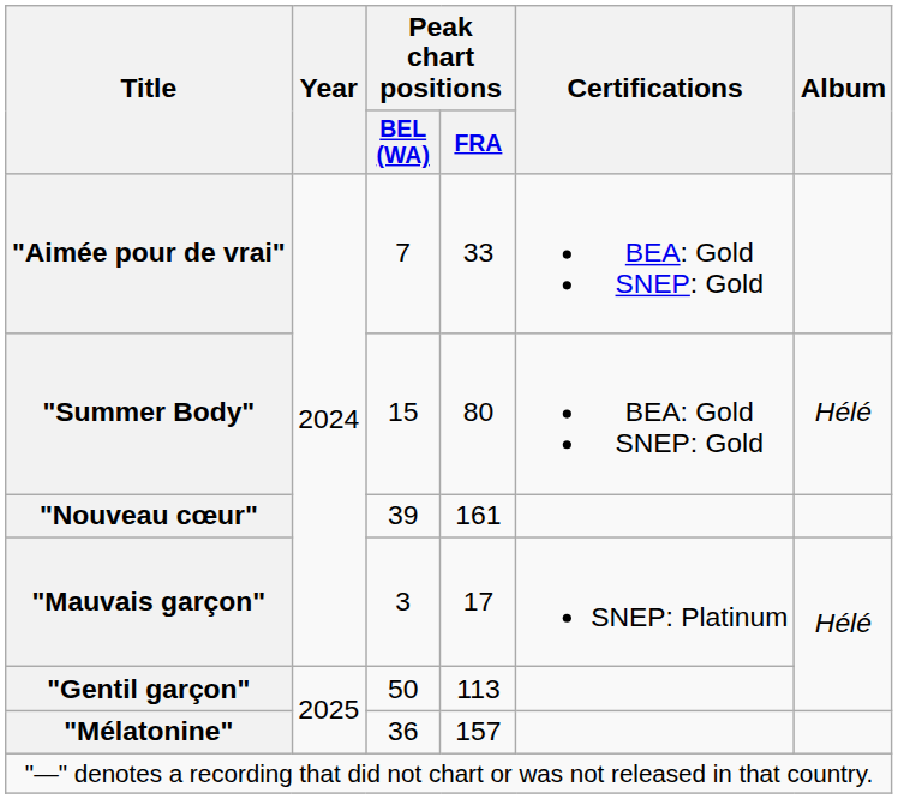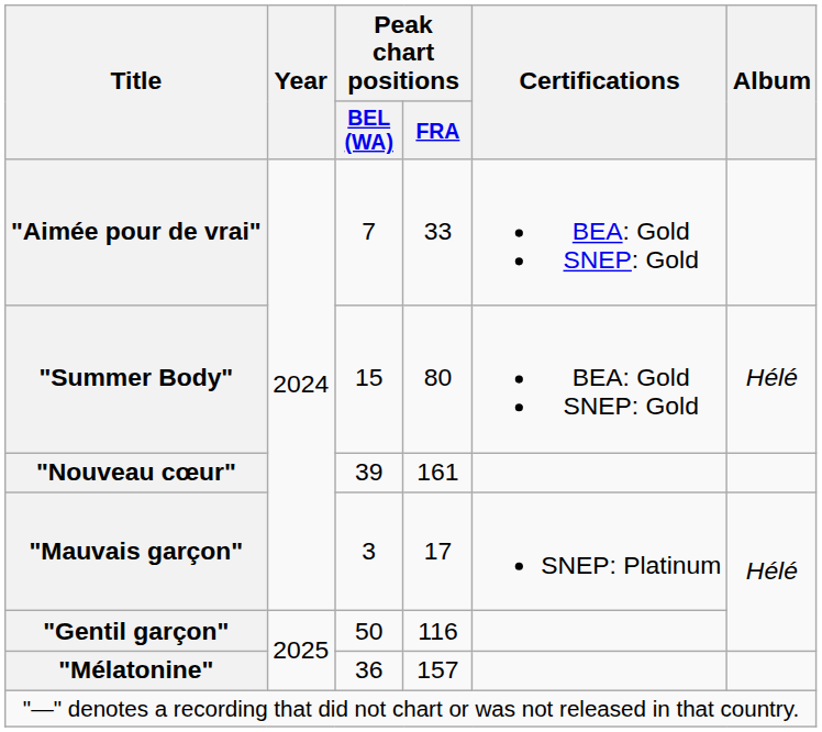"Gentil garçon" | Peak chart positions / FRA: 113 -> 116
